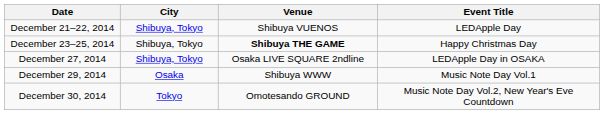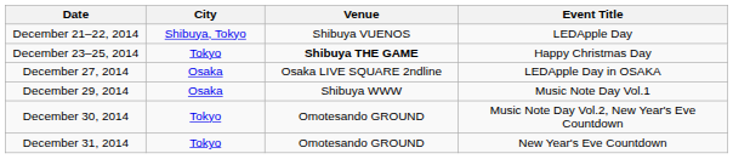December 23–25, 2014 | City: Shibuya, Tokyo -> Tokyo
December 27, 2014 | City: Shibuya, Tokyo -> Osaka
+ row: December 31, 2014 | Tokyo | Omotesando GROUND | New Year's Eve Countdown
